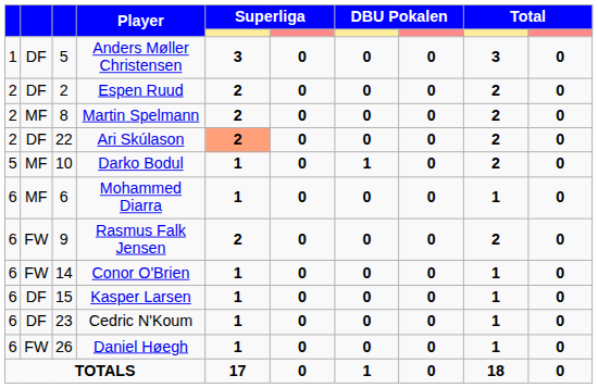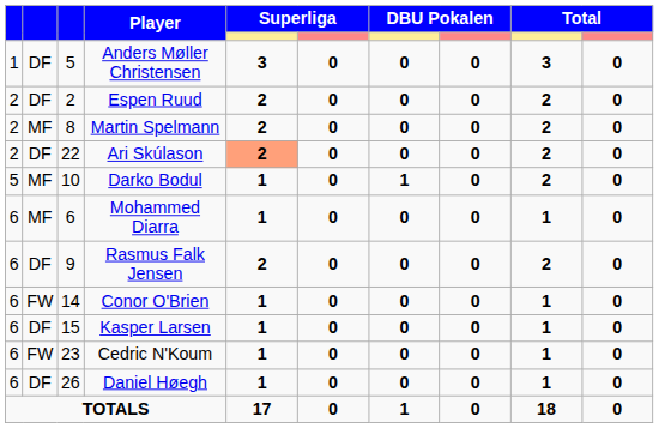Rasmus Falk Jensen | column 2: FW -> DF
Cedric N'Koum | column 2: DF -> FW
Daniel Høegh | column 2: FW -> DF
